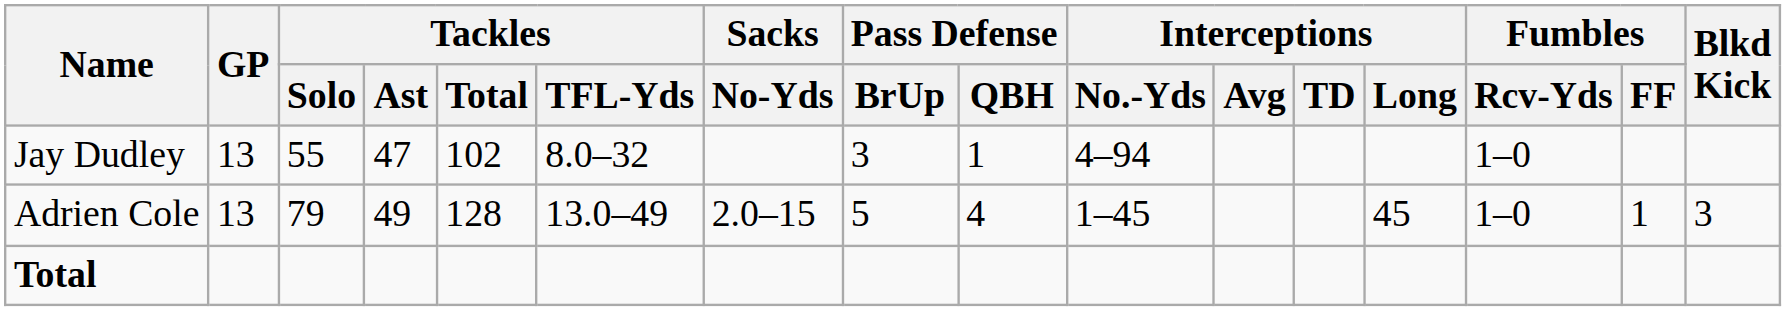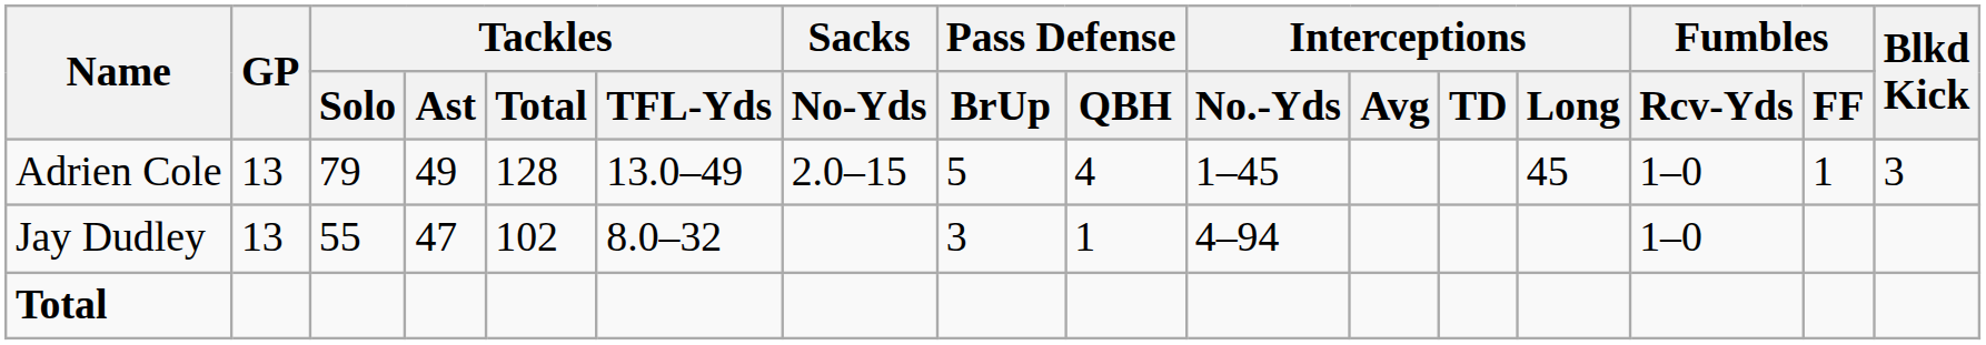rows swapped: Adrien Cole <-> Jay Dudley
